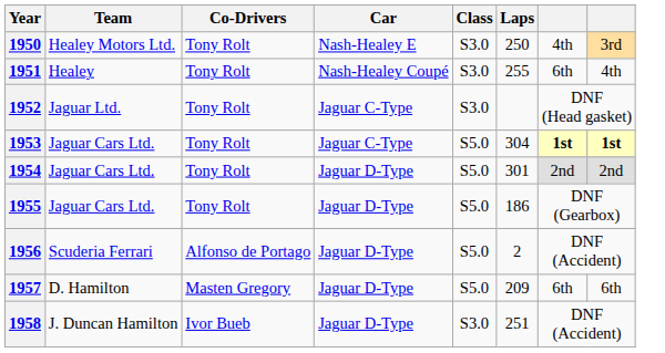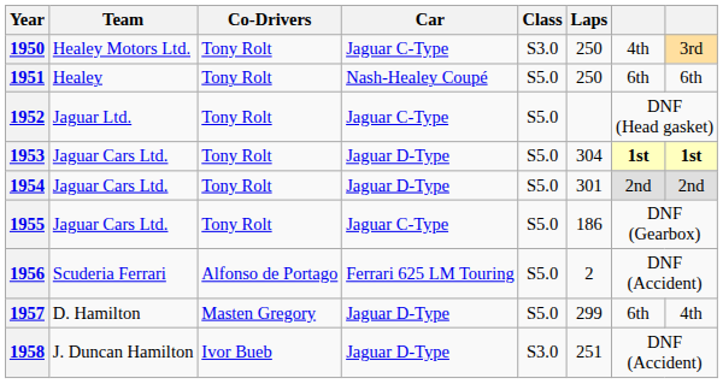1950 | Car: Nash-Healey E -> Jaguar C-Type
1951 | Class: S3.0 -> S5.0
1951 | Laps: 255 -> 250
1951 | column 8: 4th -> 6th
1952 | Class: S3.0 -> S5.0
1953 | Car: Jaguar C-Type -> Jaguar D-Type
1955 | Car: Jaguar D-Type -> Jaguar C-Type
1956 | Car: Jaguar D-Type -> Ferrari 625 LM Touring
1957 | Laps: 209 -> 299
1957 | column 8: 6th -> 4th
